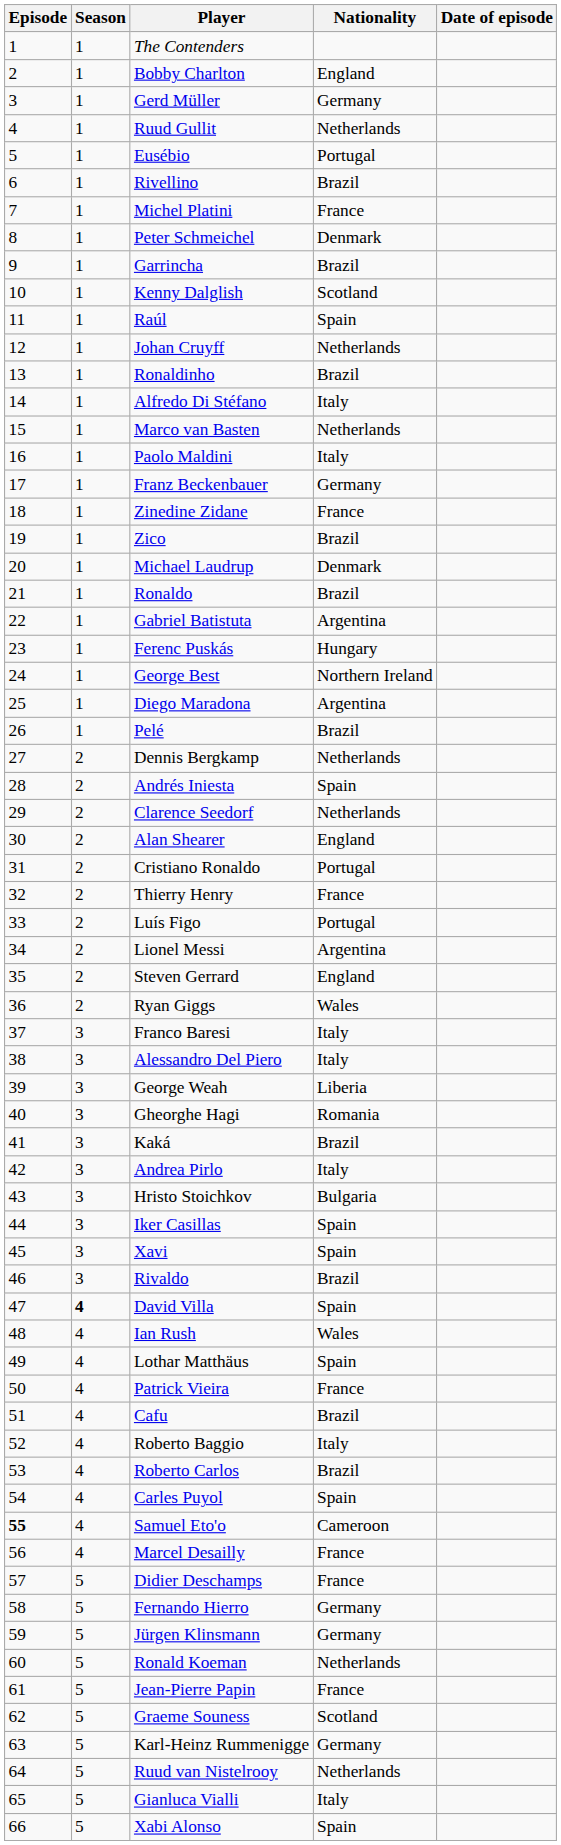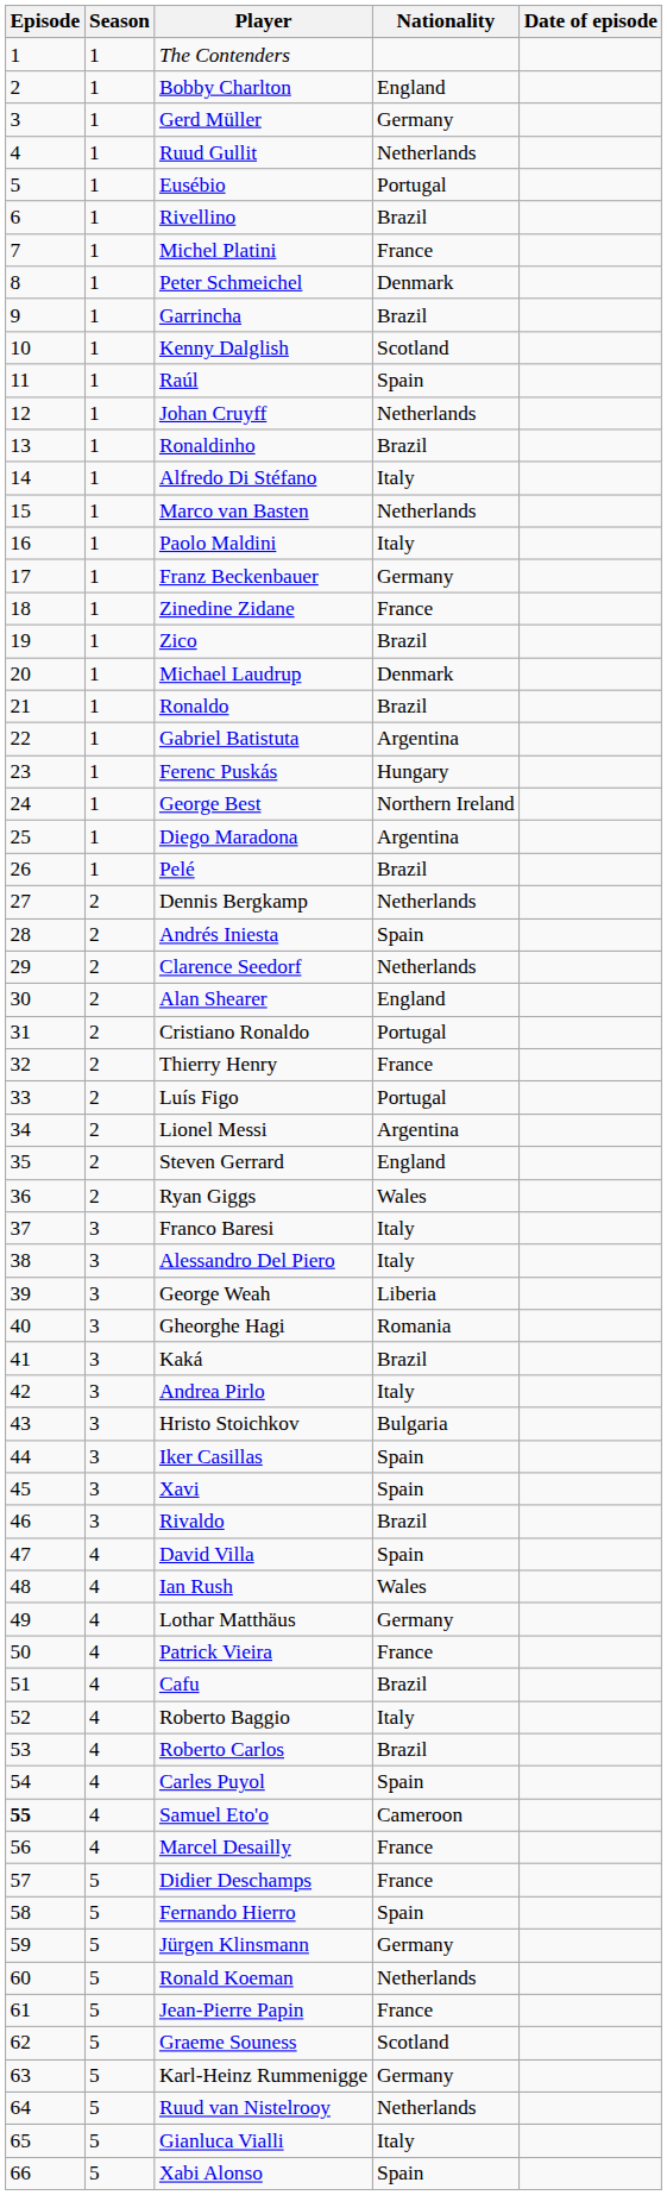David Villa | Season: bold -> normal
Lothar Matthäus | Nationality: Spain -> Germany
Fernando Hierro | Nationality: Germany -> Spain
